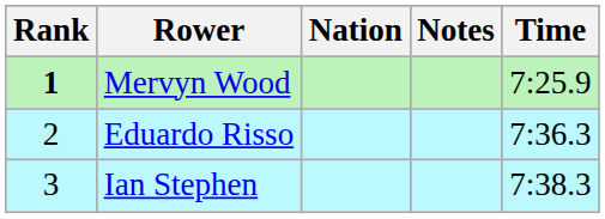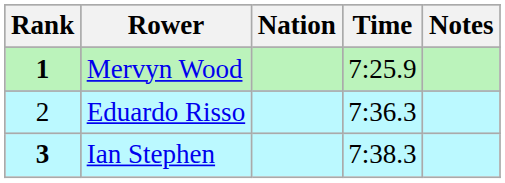columns swapped: Time <-> Notes
Ian Stephen | Rank: normal -> bold
